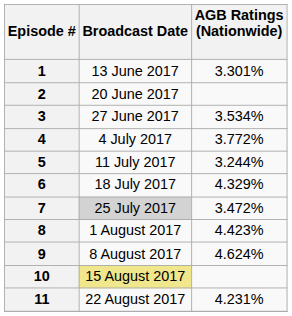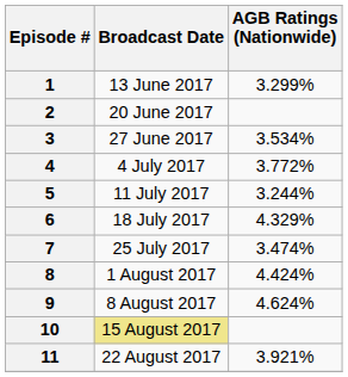1 | AGB Ratings (Nationwide): 3.301% -> 3.299%
7 | Broadcast Date: lightgrey background -> no background
7 | AGB Ratings (Nationwide): 3.472% -> 3.474%
8 | AGB Ratings (Nationwide): 4.423% -> 4.424%
11 | AGB Ratings (Nationwide): 4.231% -> 3.921%
